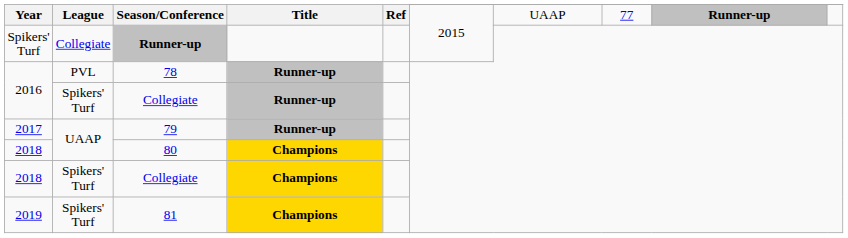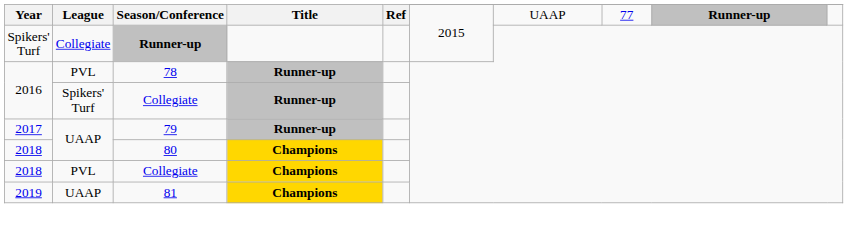2018 / Collegiate | League: Spikers' Turf -> PVL
81 | League: Spikers' Turf -> UAAP
